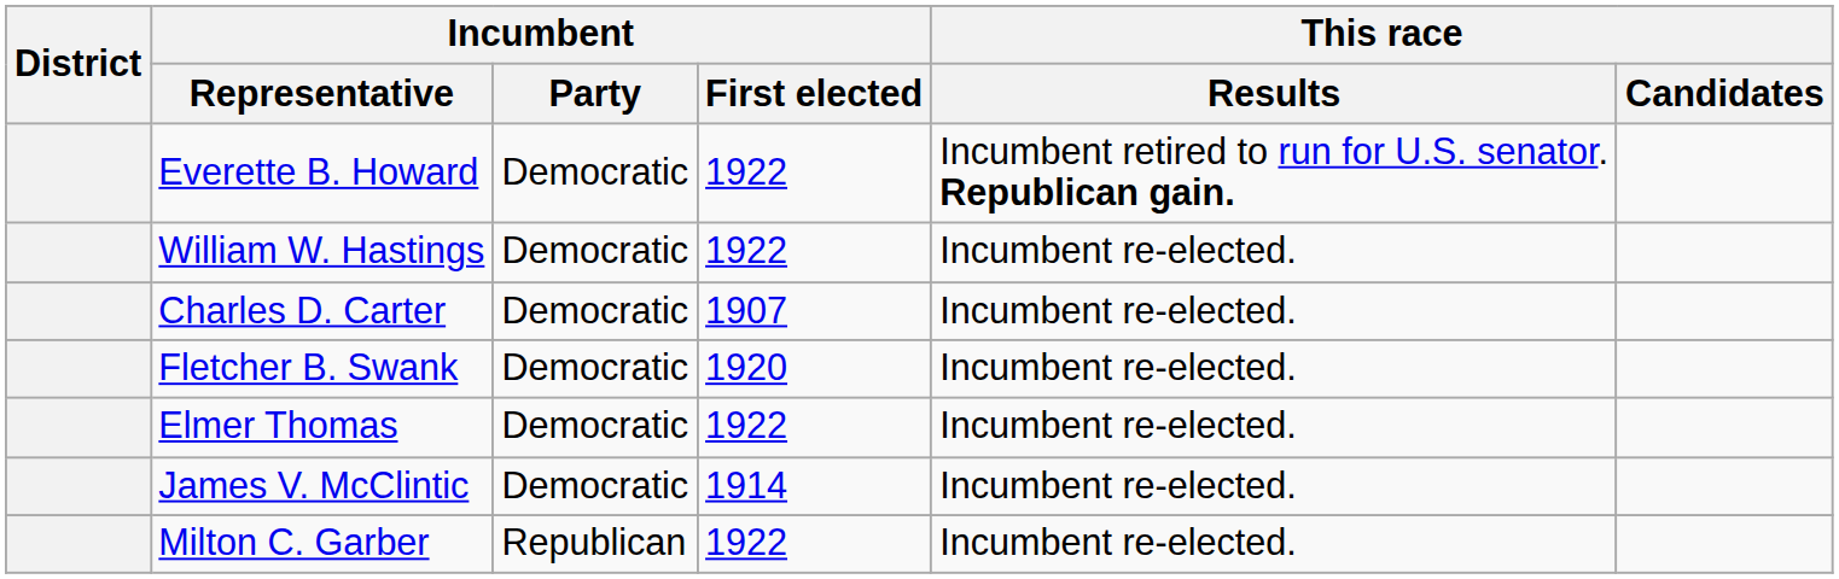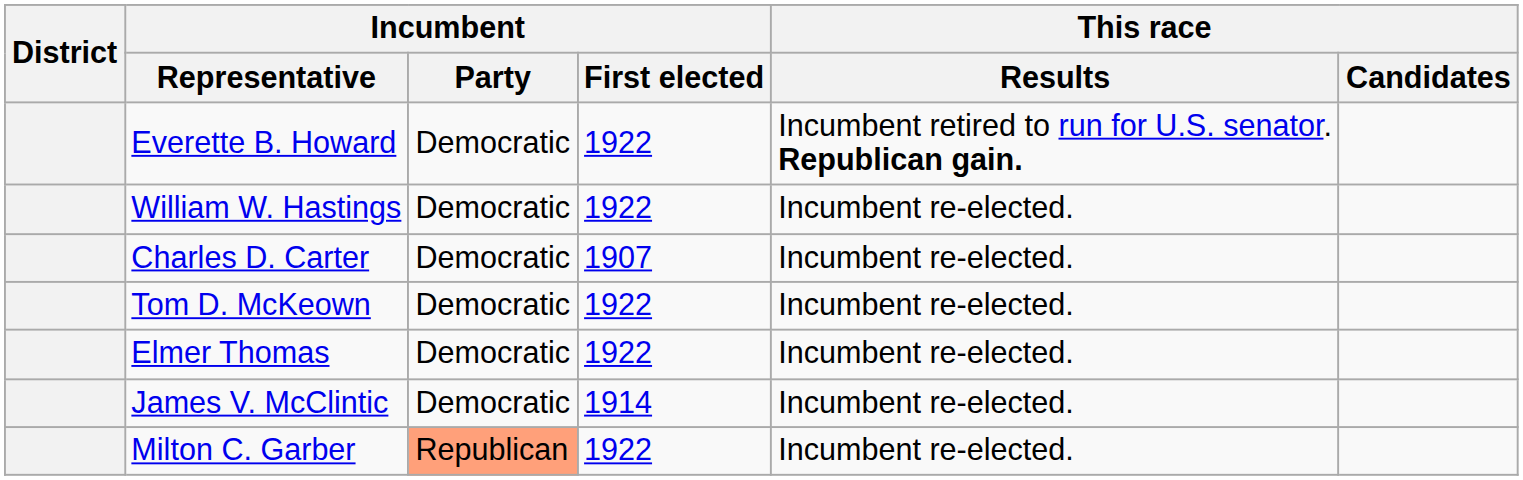+ row: Tom D. McKeown | Democratic | 1922 | Incumbent re-elected.
- row: Fletcher B. Swank | Democratic | 1920 | Incumbent re-elected.
Milton C. Garber | Incumbent / Party: no background -> lightsalmon background
